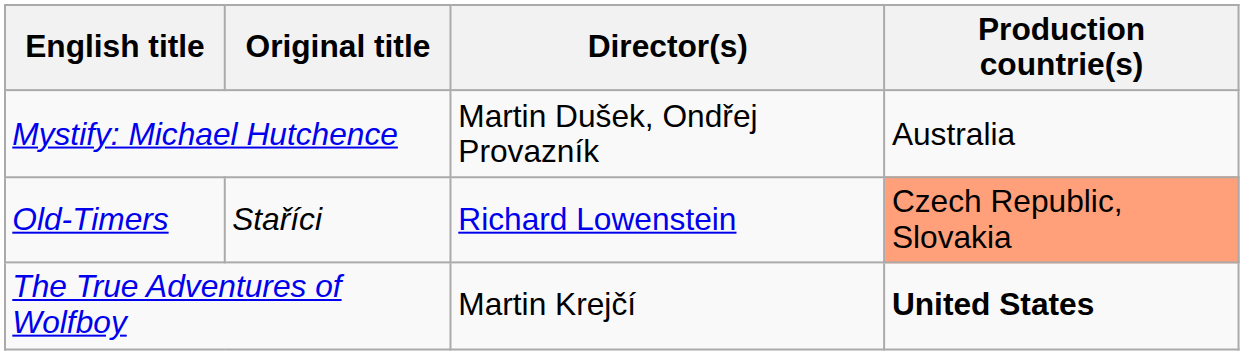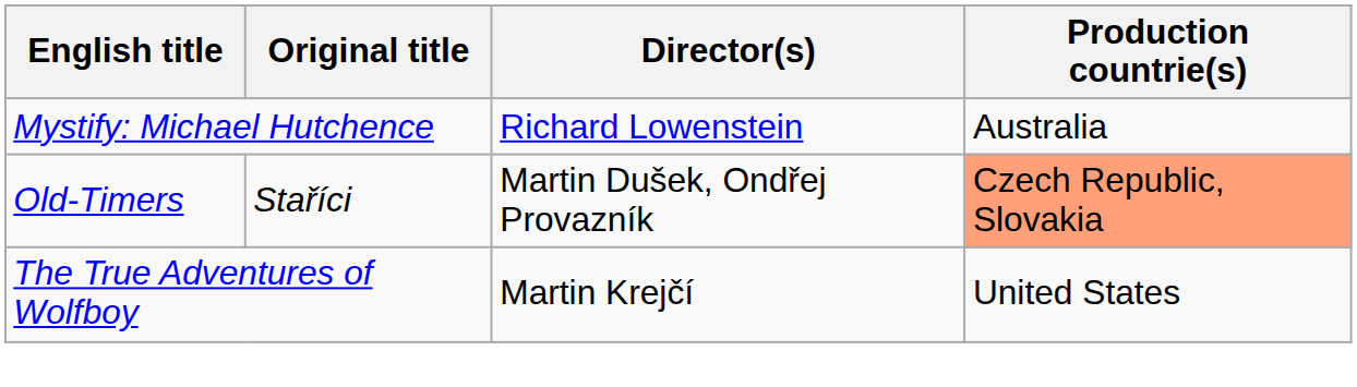Mystify: Michael Hutchence | Director(s): Martin Dušek, Ondřej Provazník -> Richard Lowenstein
Old-Timers | Director(s): Richard Lowenstein -> Martin Dušek, Ondřej Provazník
The True Adventures of Wolfboy | Production countrie(s): bold -> normal
